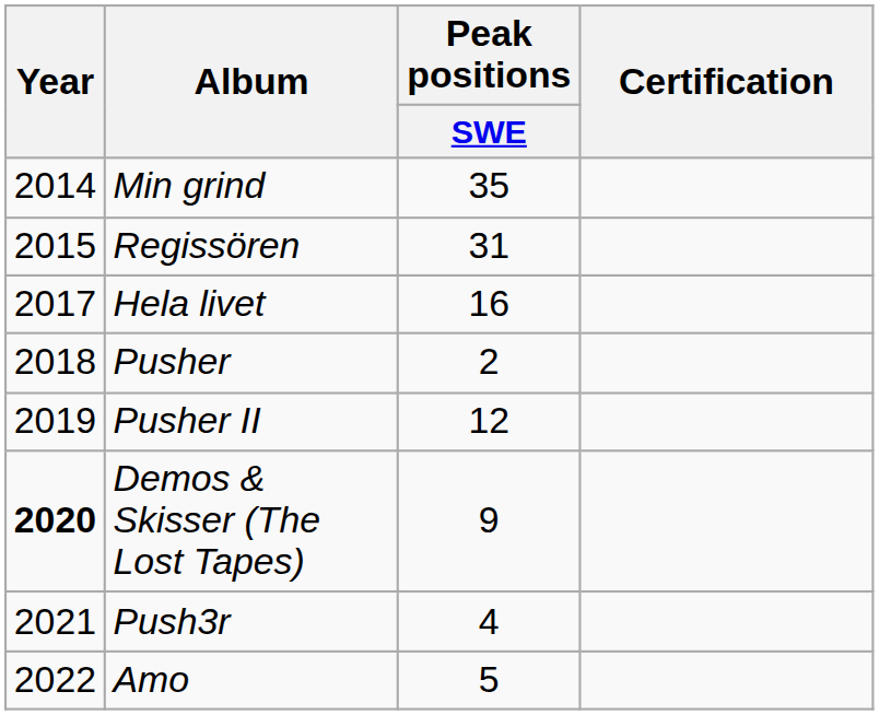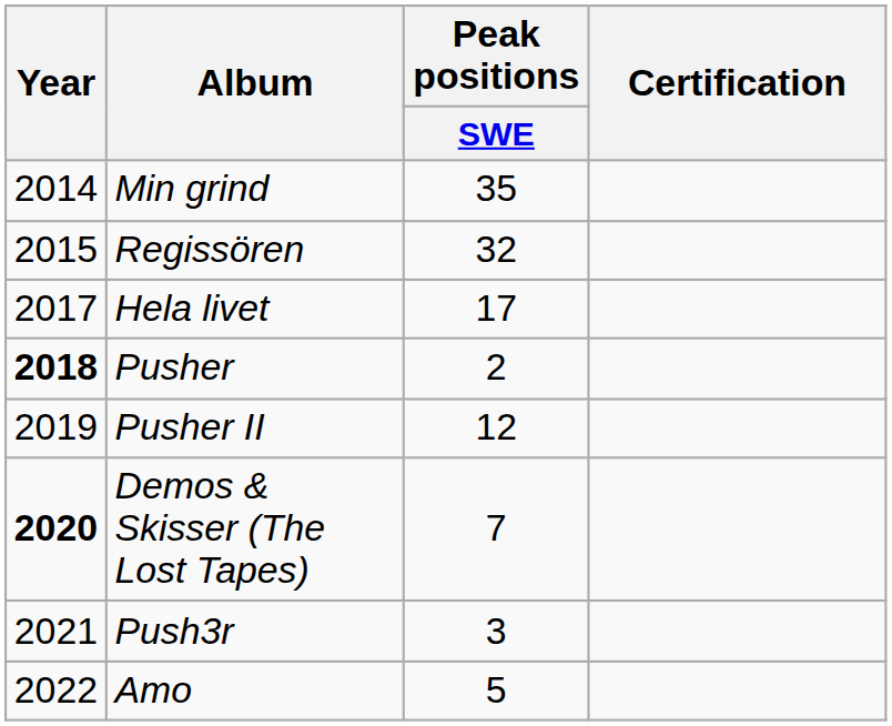Regissören | Peak positions / SWE: 31 -> 32
Hela livet | Peak positions / SWE: 16 -> 17
Pusher | Year: normal -> bold
Demos & Skisser (The Lost Tapes) | Peak positions / SWE: 9 -> 7
Push3r | Peak positions / SWE: 4 -> 3
